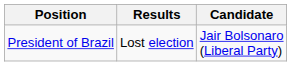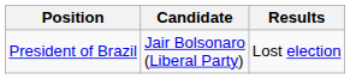columns swapped: Candidate <-> Results
